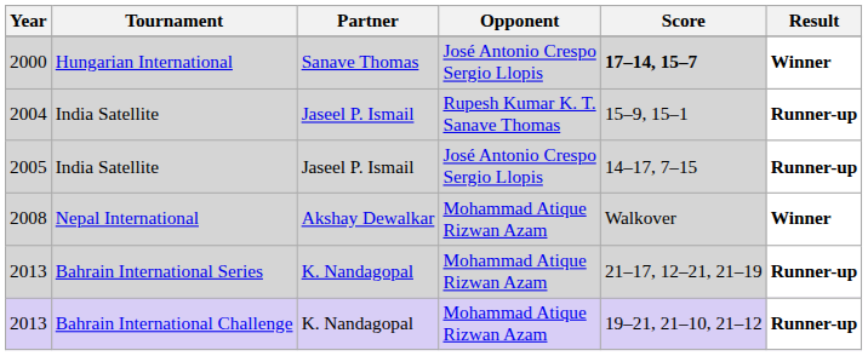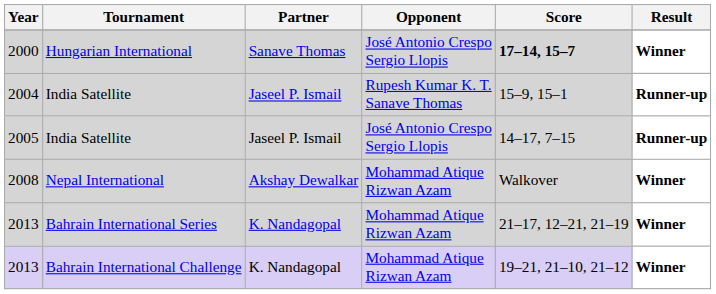2013 / Bahrain International Series | Result: Runner-up -> Winner
2013 / Bahrain International Challenge | Result: Runner-up -> Winner
